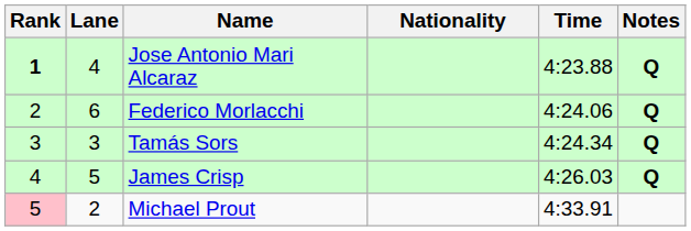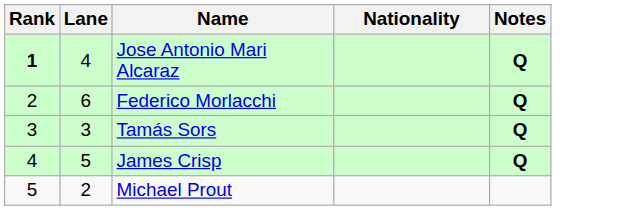- column: Time | 4:23.88 | 4:24.06 | 4:24.34 | 4:26.03 | 4:33.91
Michael Prout | Rank: pink background -> no background
